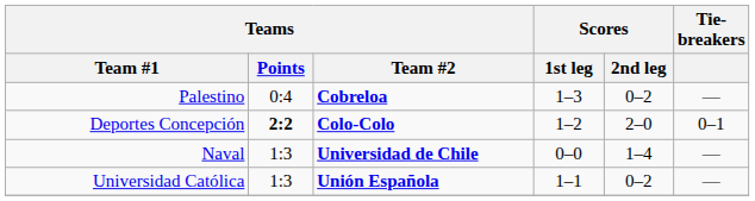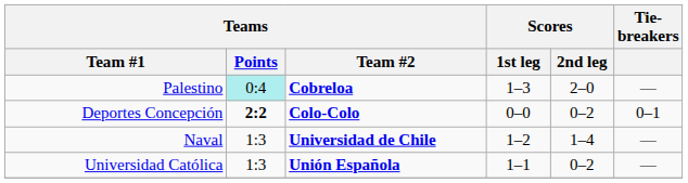Palestino | Teams / Points: no background -> paleturquoise background
Palestino | Scores / 2nd leg: 0–2 -> 2–0
Deportes Concepción | Scores / 1st leg: 1–2 -> 0–0
Deportes Concepción | Scores / 2nd leg: 2–0 -> 0–2
Naval | Scores / 1st leg: 0–0 -> 1–2
